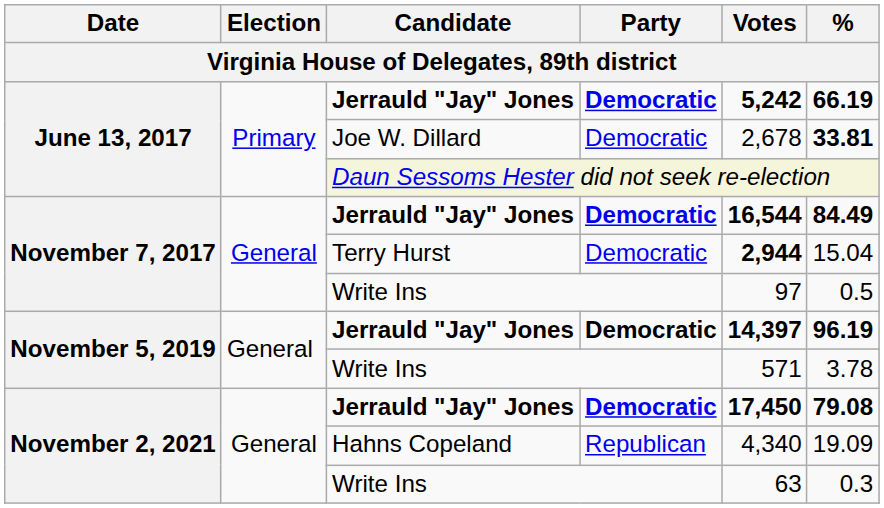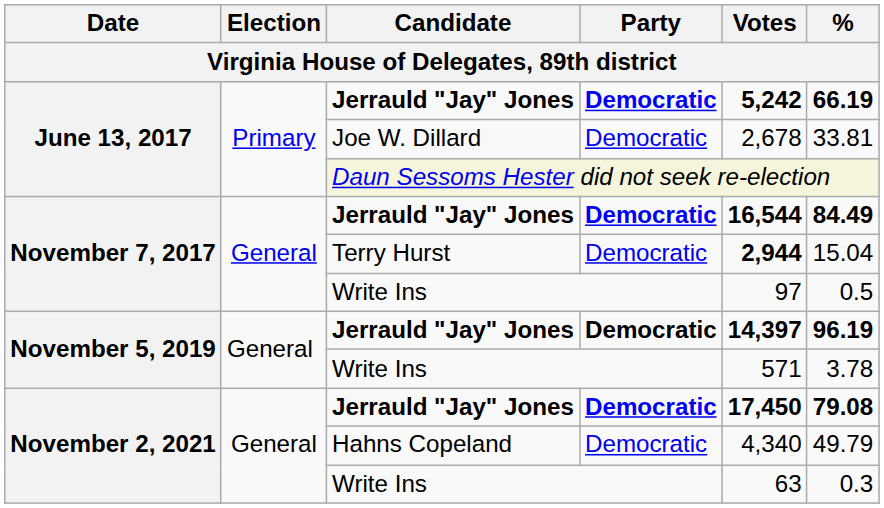Joe W. Dillard | %: bold -> normal
Hahns Copeland | Party: Republican -> Democratic
Hahns Copeland | %: 19.09 -> 49.79
